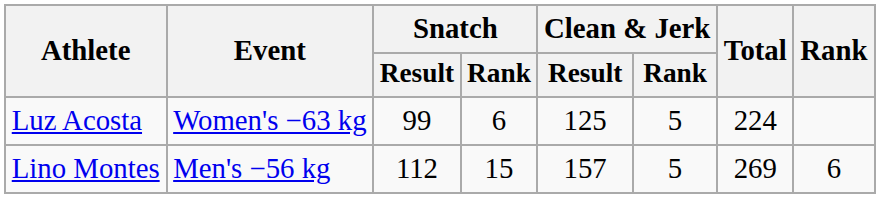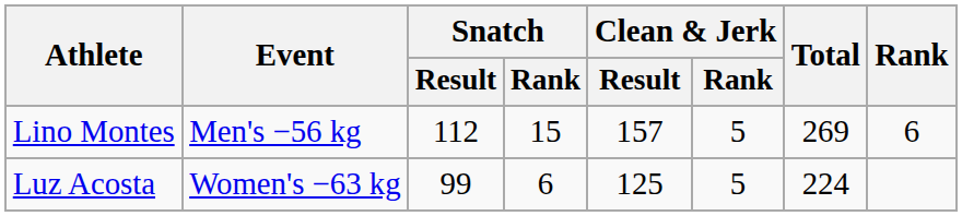rows swapped: Lino Montes <-> Luz Acosta
